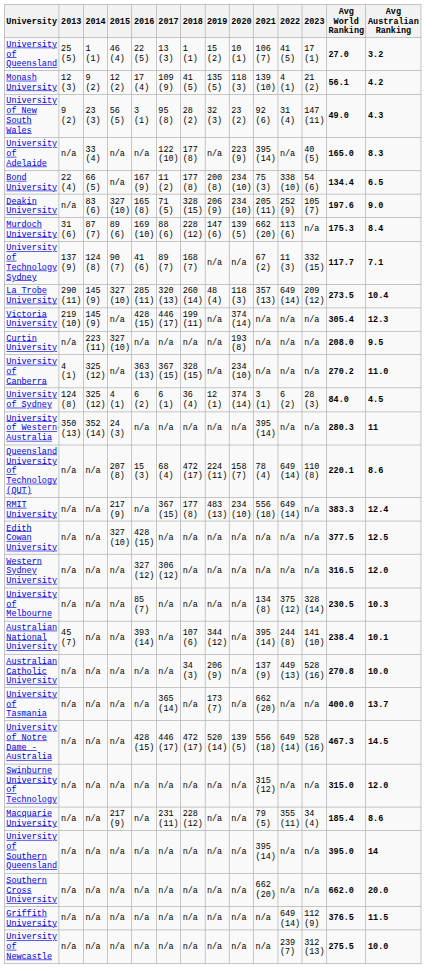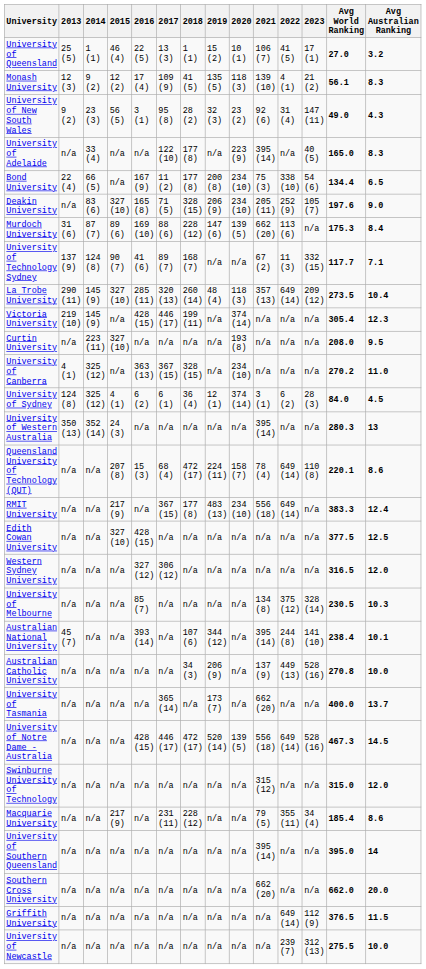Monash University | Avg Australian Ranking: 4.2 -> 8.3
University of Western Australia | Avg Australian Ranking: 11 -> 13
